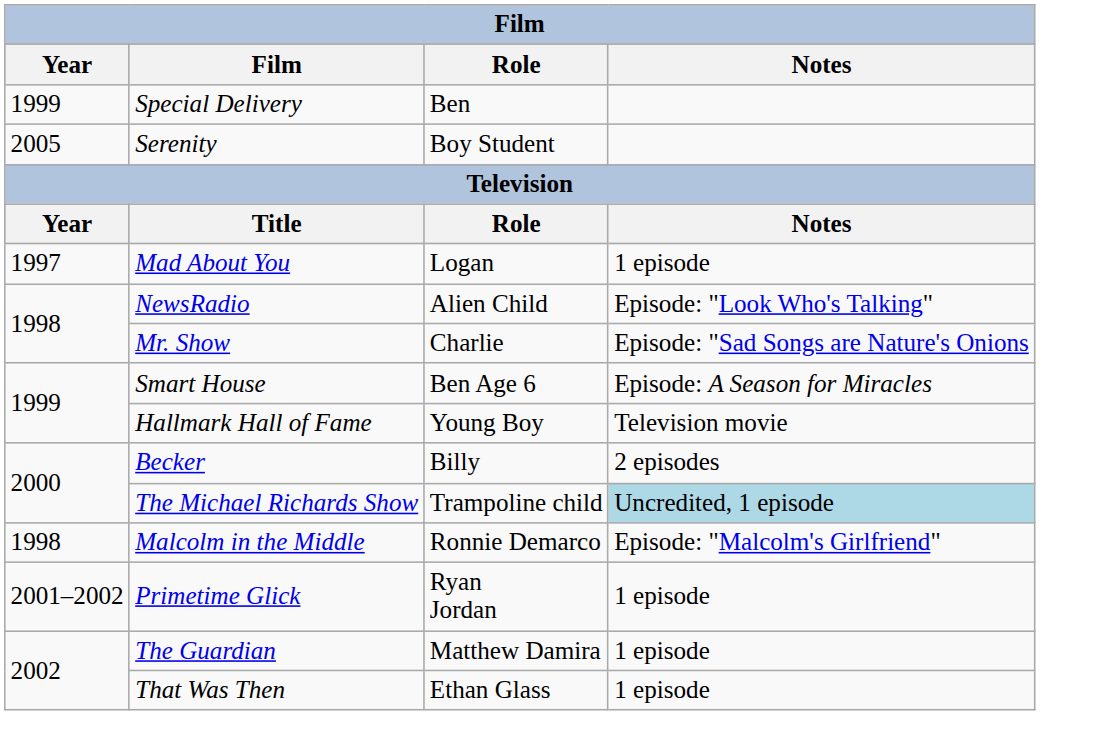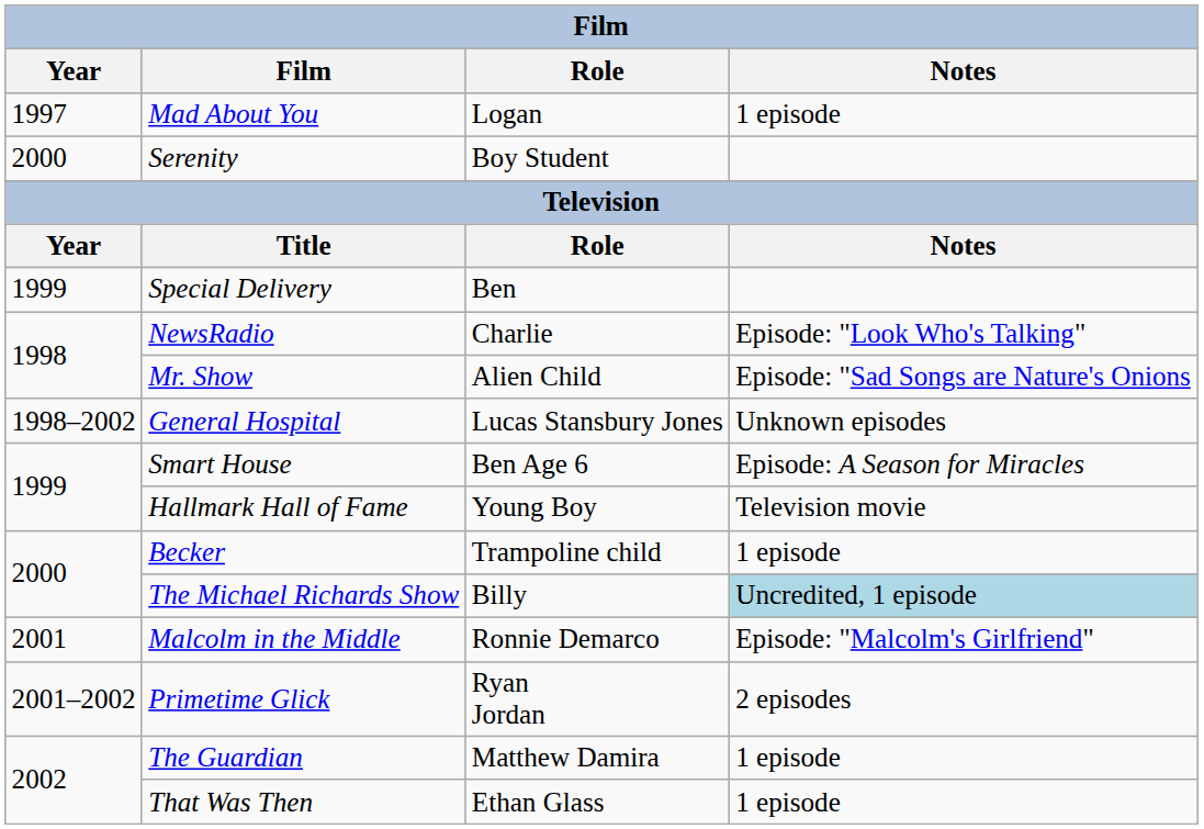rows swapped: Special Delivery <-> Mad About You
Serenity | Year: 2005 -> 2000
NewsRadio | Role: Alien Child -> Charlie
Mr. Show | Role: Charlie -> Alien Child
+ row: 1998–2002 | General Hospital | Lucas Stansbury Jones | Unknown episodes
Becker | Role: Billy -> Trampoline child
Becker | Notes: 2 episodes -> 1 episode
The Michael Richards Show | Role: Trampoline child -> Billy
Malcolm in the Middle | Year: 1998 -> 2001
Primetime Glick | Notes: 1 episode -> 2 episodes
